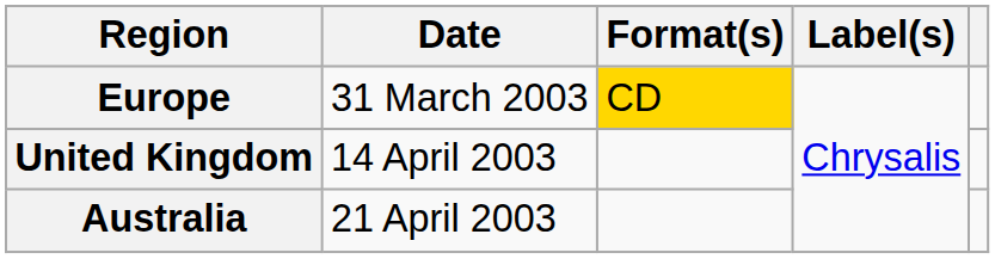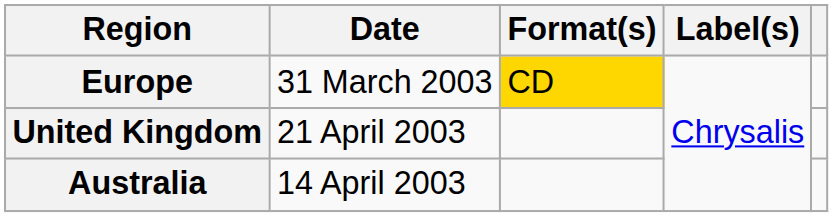United Kingdom | Date: 14 April 2003 -> 21 April 2003
Australia | Date: 21 April 2003 -> 14 April 2003
